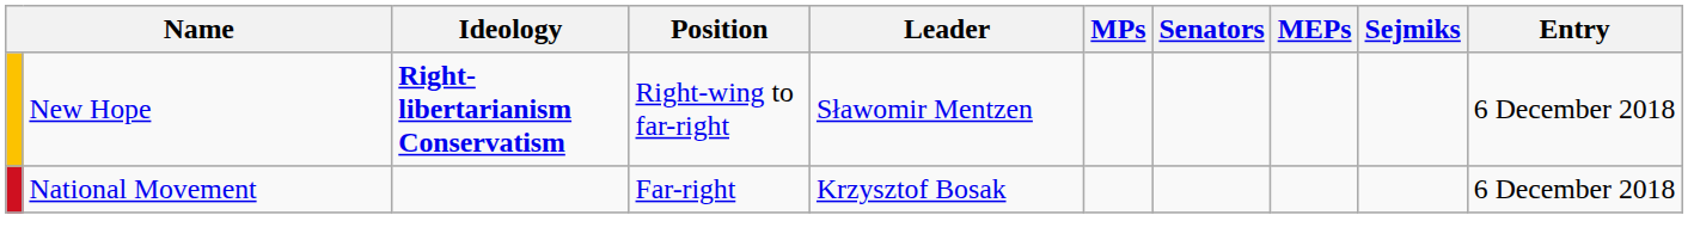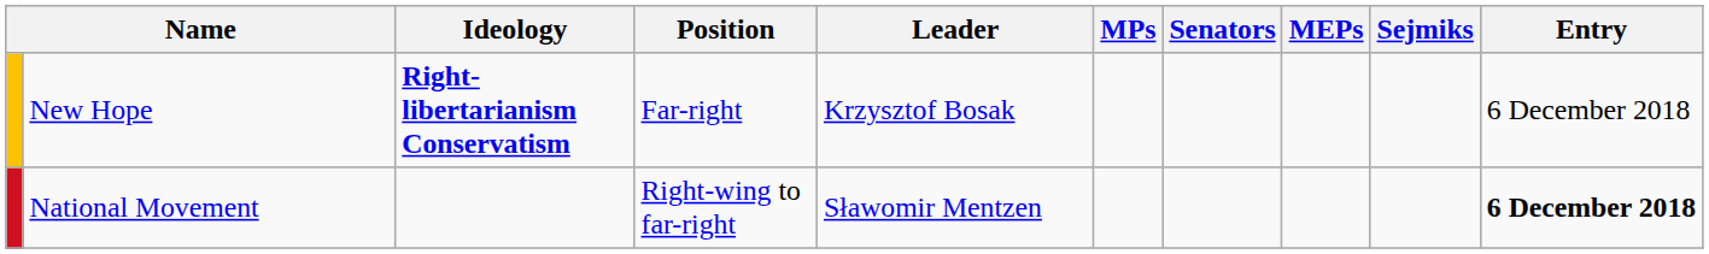New Hope | Position: Right-wing to far-right -> Far-right
New Hope | Leader: Sławomir Mentzen -> Krzysztof Bosak
National Movement | Position: Far-right -> Right-wing to far-right
National Movement | Leader: Krzysztof Bosak -> Sławomir Mentzen
National Movement | Entry: normal -> bold
